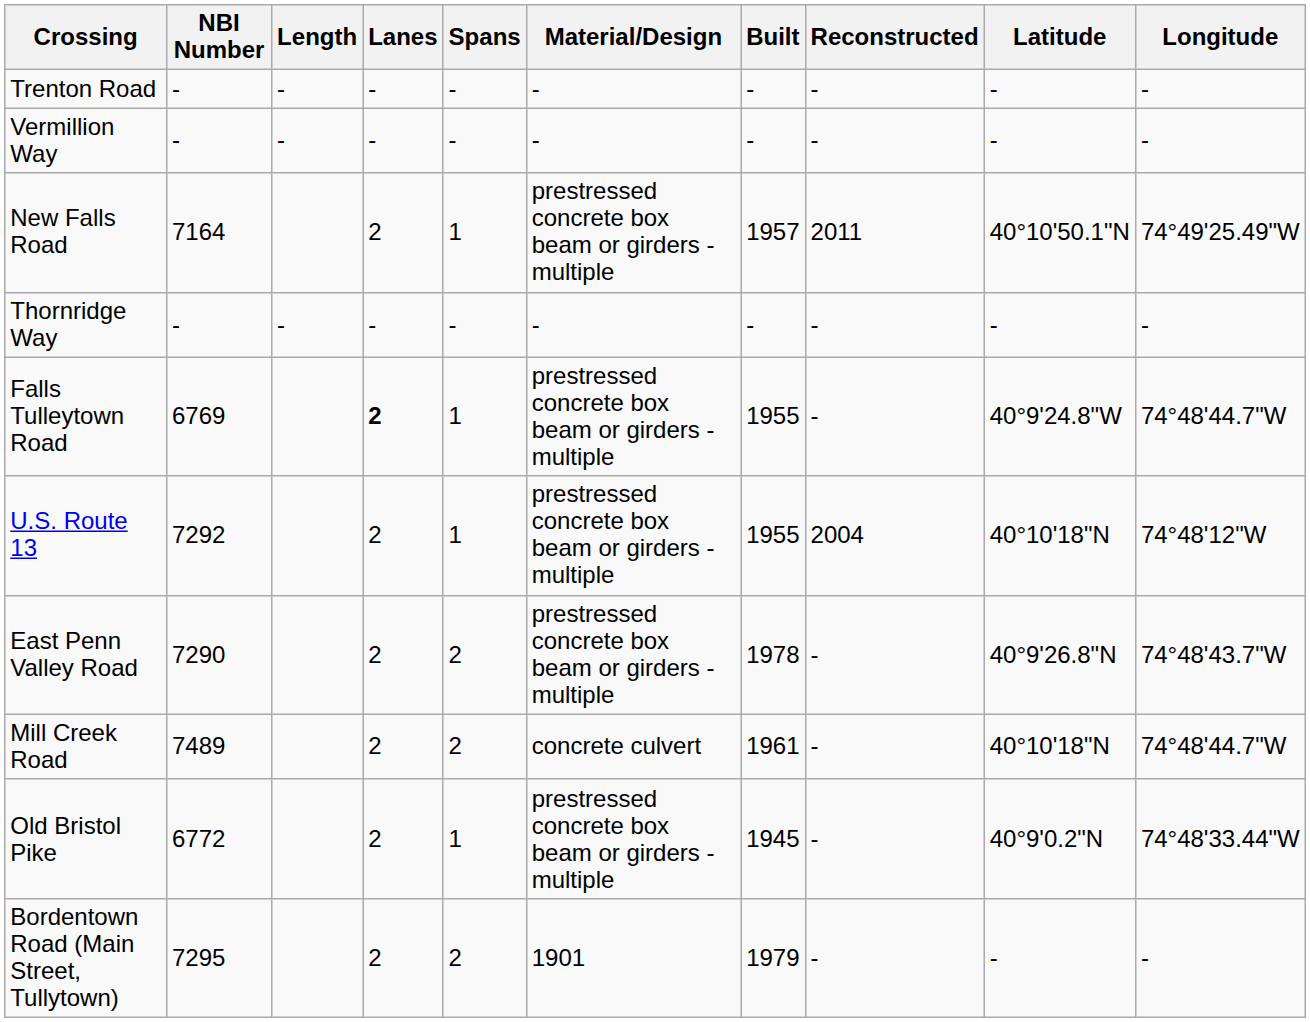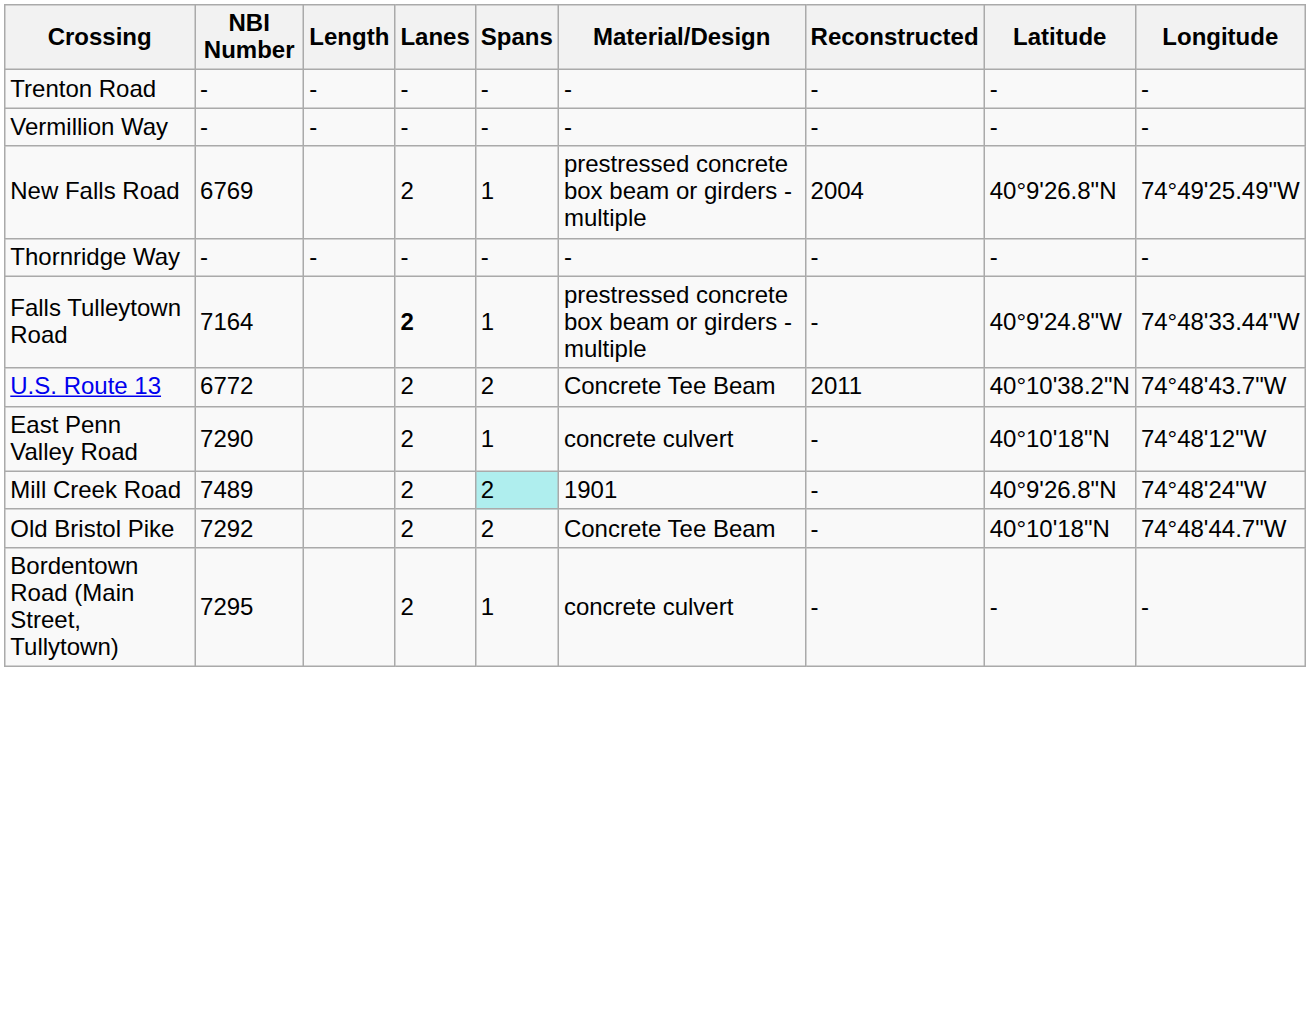- column: Built | - | - | 1957 | - | 1955 | 1955 | 1978 | 1961 | 1945 | 1979
New Falls Road | NBI Number: 7164 -> 6769
New Falls Road | Reconstructed: 2011 -> 2004
New Falls Road | Latitude: 40°10'50.1"N -> 40°9'26.8"N
Falls Tulleytown Road | NBI Number: 6769 -> 7164
Falls Tulleytown Road | Longitude: 74°48'44.7"W -> 74°48'33.44"W
U.S. Route 13 | NBI Number: 7292 -> 6772
U.S. Route 13 | Spans: 1 -> 2
U.S. Route 13 | Material/Design: prestressed concrete box beam or girders - multiple -> Concrete Tee Beam
U.S. Route 13 | Reconstructed: 2004 -> 2011
U.S. Route 13 | Latitude: 40°10'18"N -> 40°10'38.2"N
U.S. Route 13 | Longitude: 74°48'12"W -> 74°48'43.7"W
East Penn Valley Road | Spans: 2 -> 1
East Penn Valley Road | Material/Design: prestressed concrete box beam or girders - multiple -> concrete culvert
East Penn Valley Road | Latitude: 40°9'26.8"N -> 40°10'18"N
East Penn Valley Road | Longitude: 74°48'43.7"W -> 74°48'12"W
Mill Creek Road | Spans: no background -> paleturquoise background
Mill Creek Road | Material/Design: concrete culvert -> 1901
Mill Creek Road | Latitude: 40°10'18"N -> 40°9'26.8"N
Mill Creek Road | Longitude: 74°48'44.7"W -> 74°48'24"W
Old Bristol Pike | NBI Number: 6772 -> 7292
Old Bristol Pike | Spans: 1 -> 2
Old Bristol Pike | Material/Design: prestressed concrete box beam or girders - multiple -> Concrete Tee Beam
Old Bristol Pike | Latitude: 40°9'0.2"N -> 40°10'18"N
Old Bristol Pike | Longitude: 74°48'33.44"W -> 74°48'44.7"W
Bordentown Road (Main Street, Tullytown) | Spans: 2 -> 1
Bordentown Road (Main Street, Tullytown) | Material/Design: 1901 -> concrete culvert
